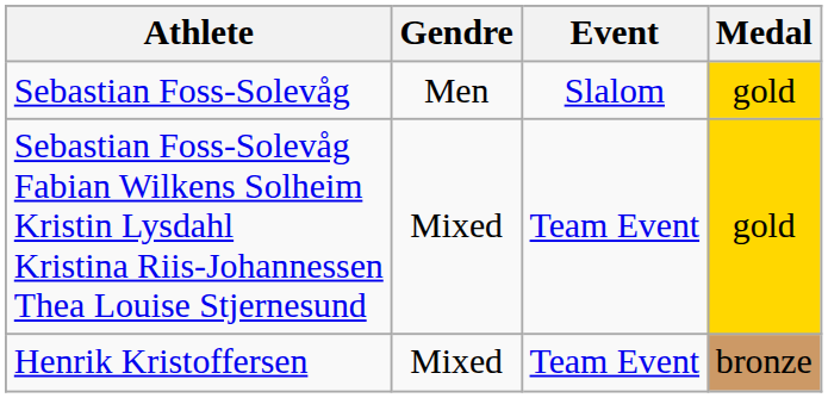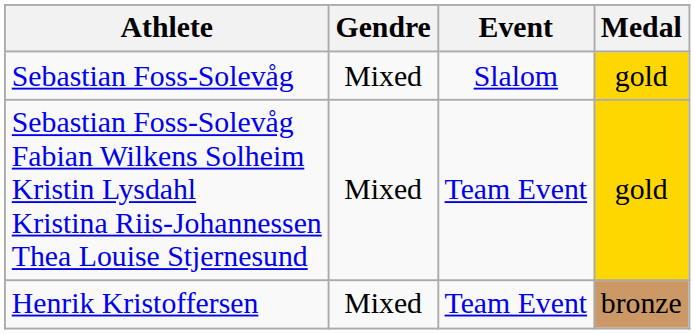Sebastian Foss-Solevåg | Gendre: Men -> Mixed
